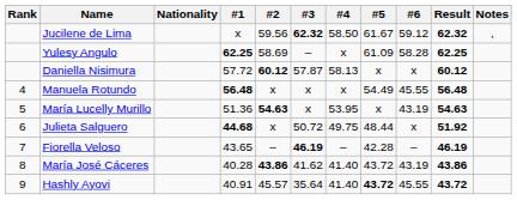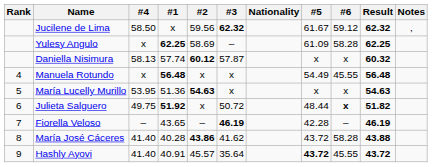columns swapped: Nationality <-> #4
Daniella Nisimura | #1: 57.72 -> 57.74
Daniella Nisimura | Result: 60.12 -> 60.32
María Lucelly Murillo | #6: 43.19 -> x
Julieta Salguero | #1: 44.68 -> 51.92
Julieta Salguero | #6: normal -> bold
Julieta Salguero | Result: 51.92 -> 51.82
María José Cáceres | #6: 43.19 -> 58.28
María José Cáceres | Result: 43.86 -> 43.88
